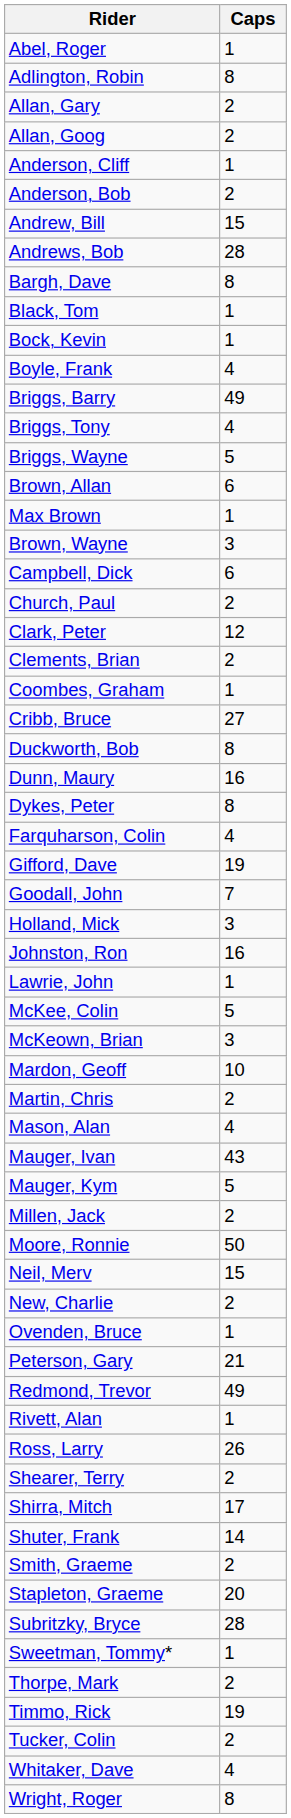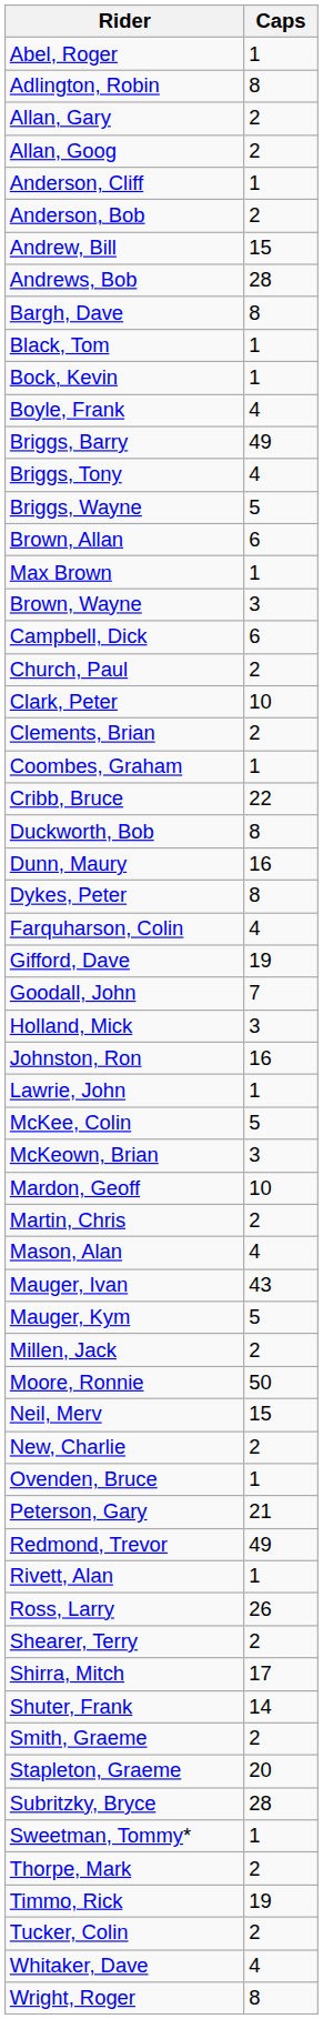Clark, Peter | Caps: 12 -> 10
Cribb, Bruce | Caps: 27 -> 22
